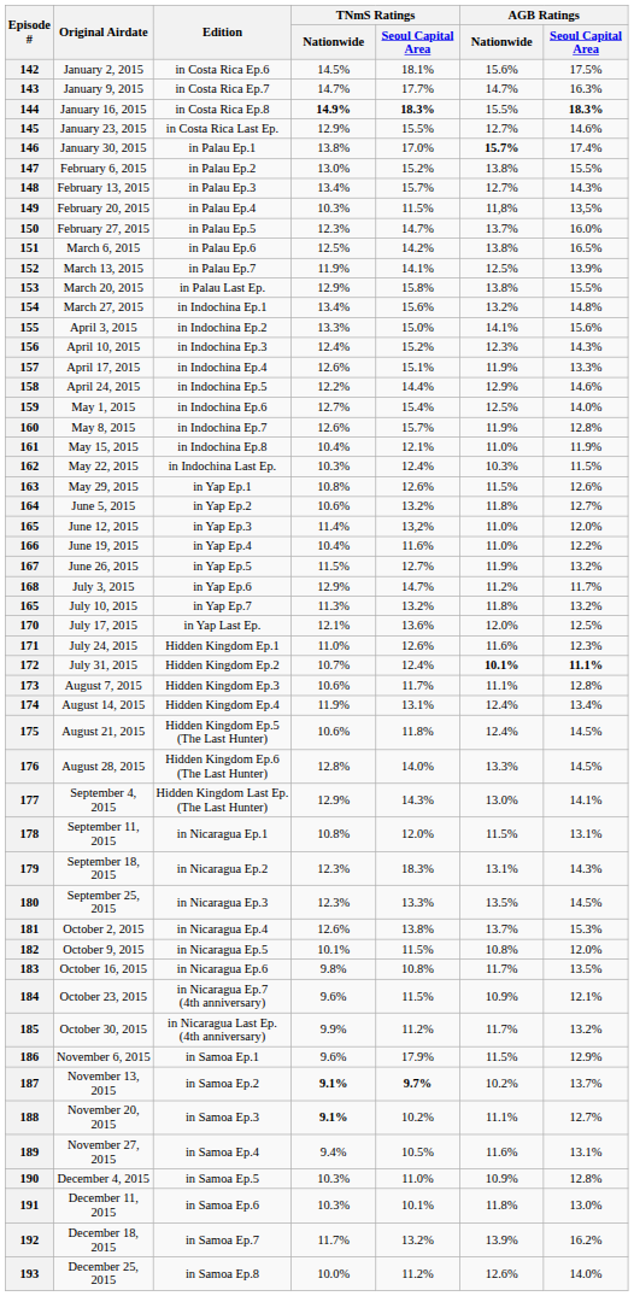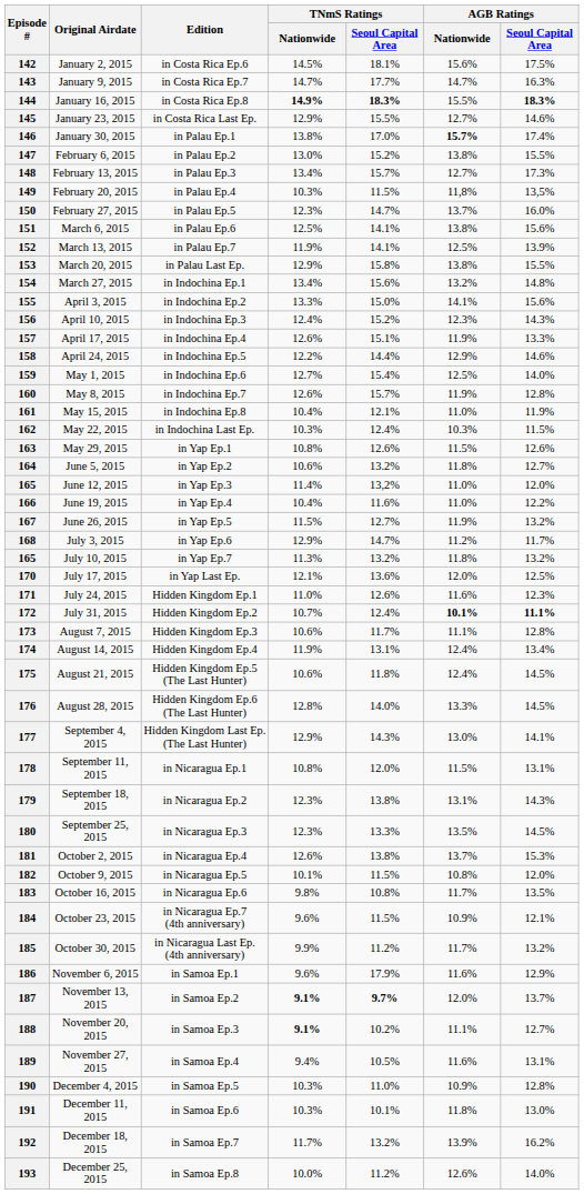148 | AGB Ratings / Seoul Capital Area: 14.3% -> 17.3%
151 | TNmS Ratings / Seoul Capital Area: 14.2% -> 14.1%
151 | AGB Ratings / Seoul Capital Area: 16.5% -> 15.6%
179 | TNmS Ratings / Seoul Capital Area: 18.3% -> 13.8%
186 | AGB Ratings / Nationwide: 11.5% -> 11.6%
187 | AGB Ratings / Nationwide: 10.2% -> 12.0%
